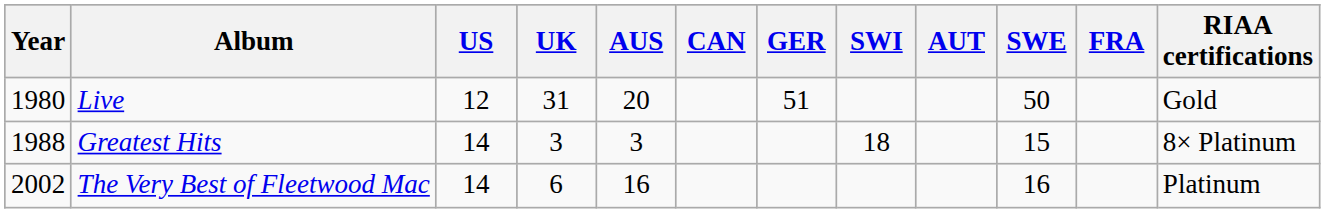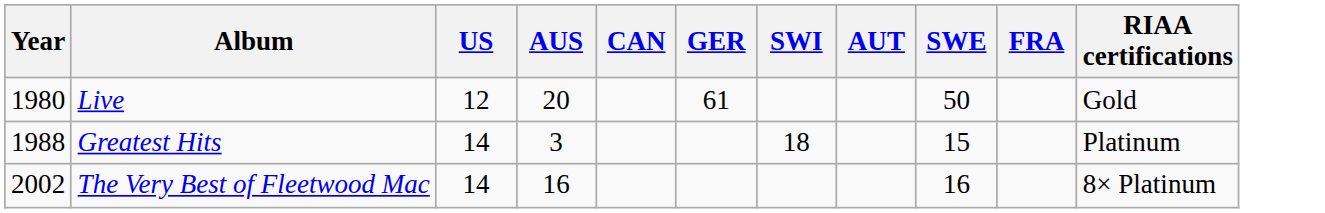- column: UK | 31 | 3 | 6
Live | GER: 51 -> 61
Greatest Hits | RIAA certifications: 8× Platinum -> Platinum
The Very Best of Fleetwood Mac | RIAA certifications: Platinum -> 8× Platinum
